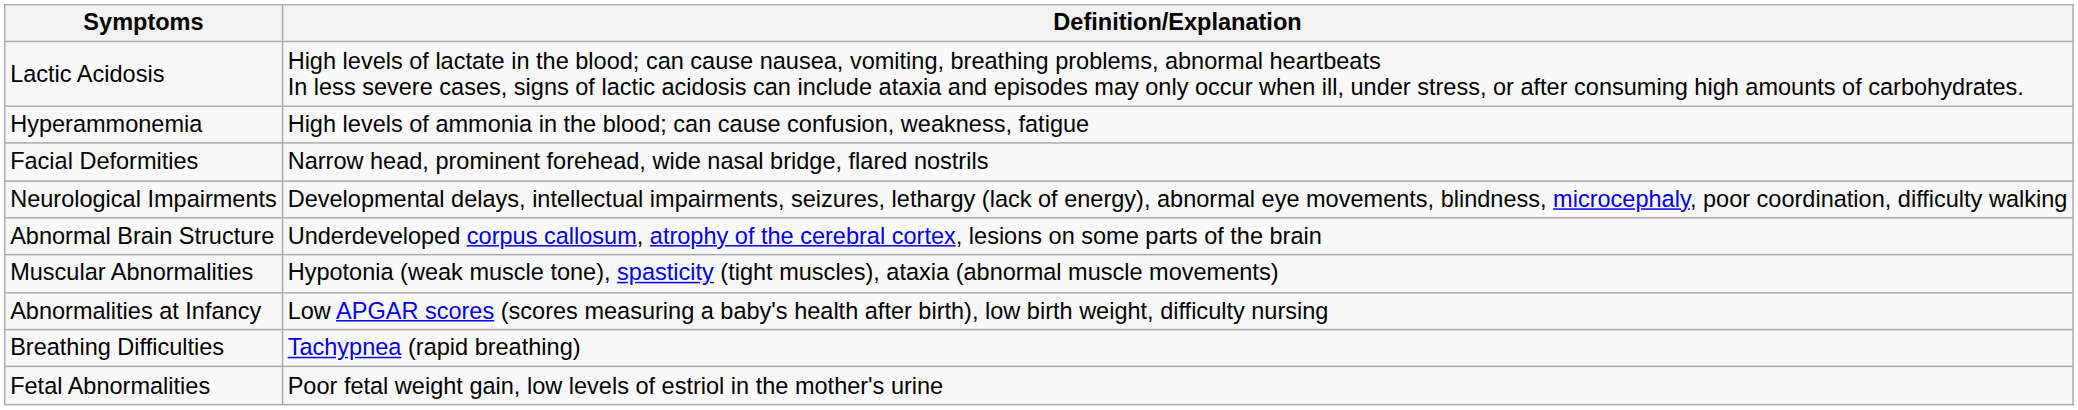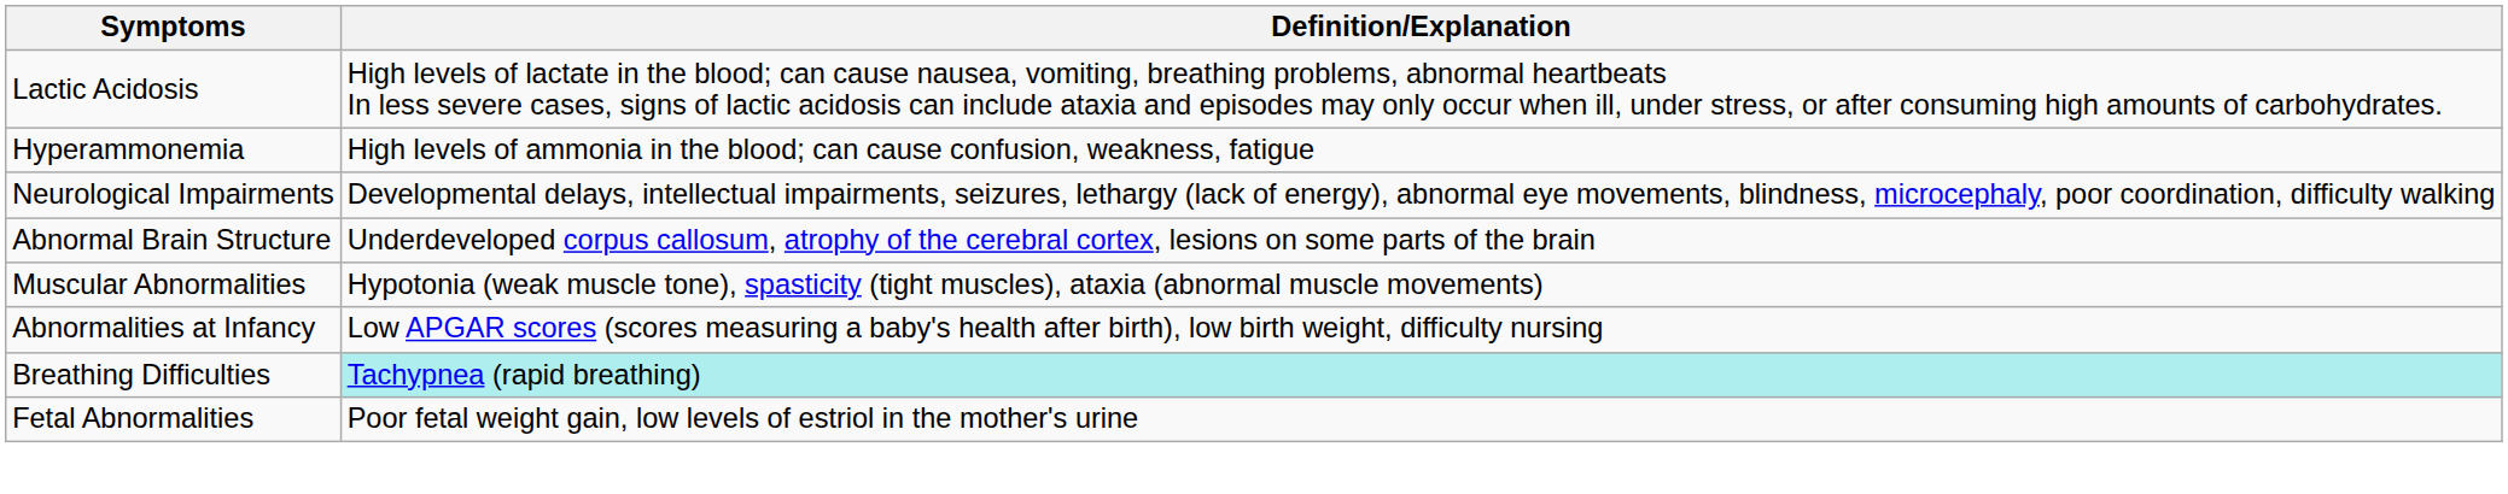- row: Facial Deformities | Narrow head, prominent forehead, wide nasal bridge, flared nostrils
Breathing Difficulties | Definition/Explanation: no background -> paleturquoise background
